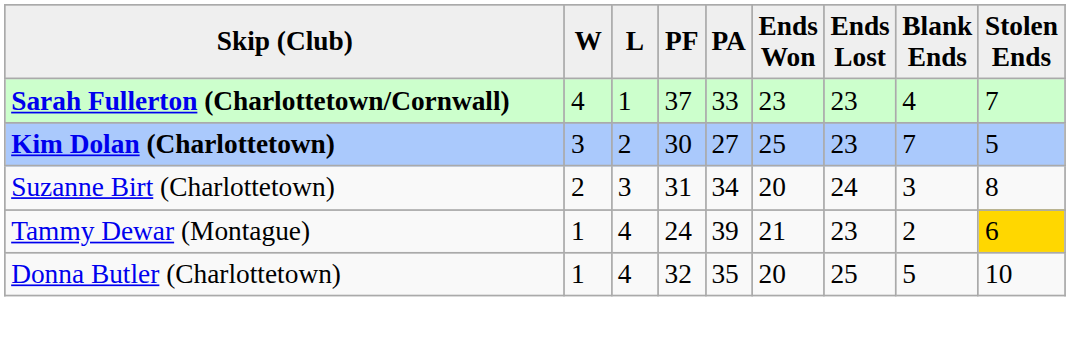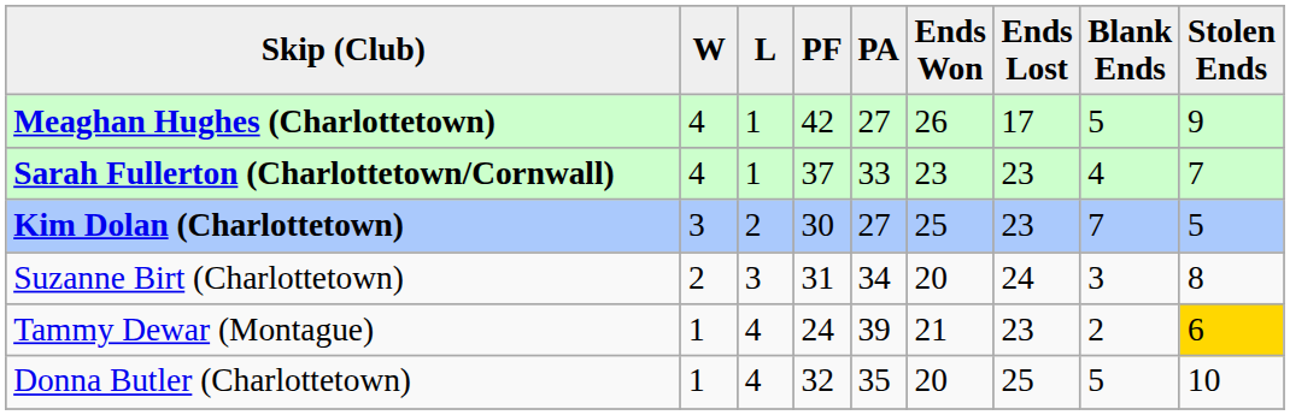+ row: Meaghan Hughes (Charlottetown) | 4 | 1 | 42 | 27 | 26 | 17 | 5 | 9
